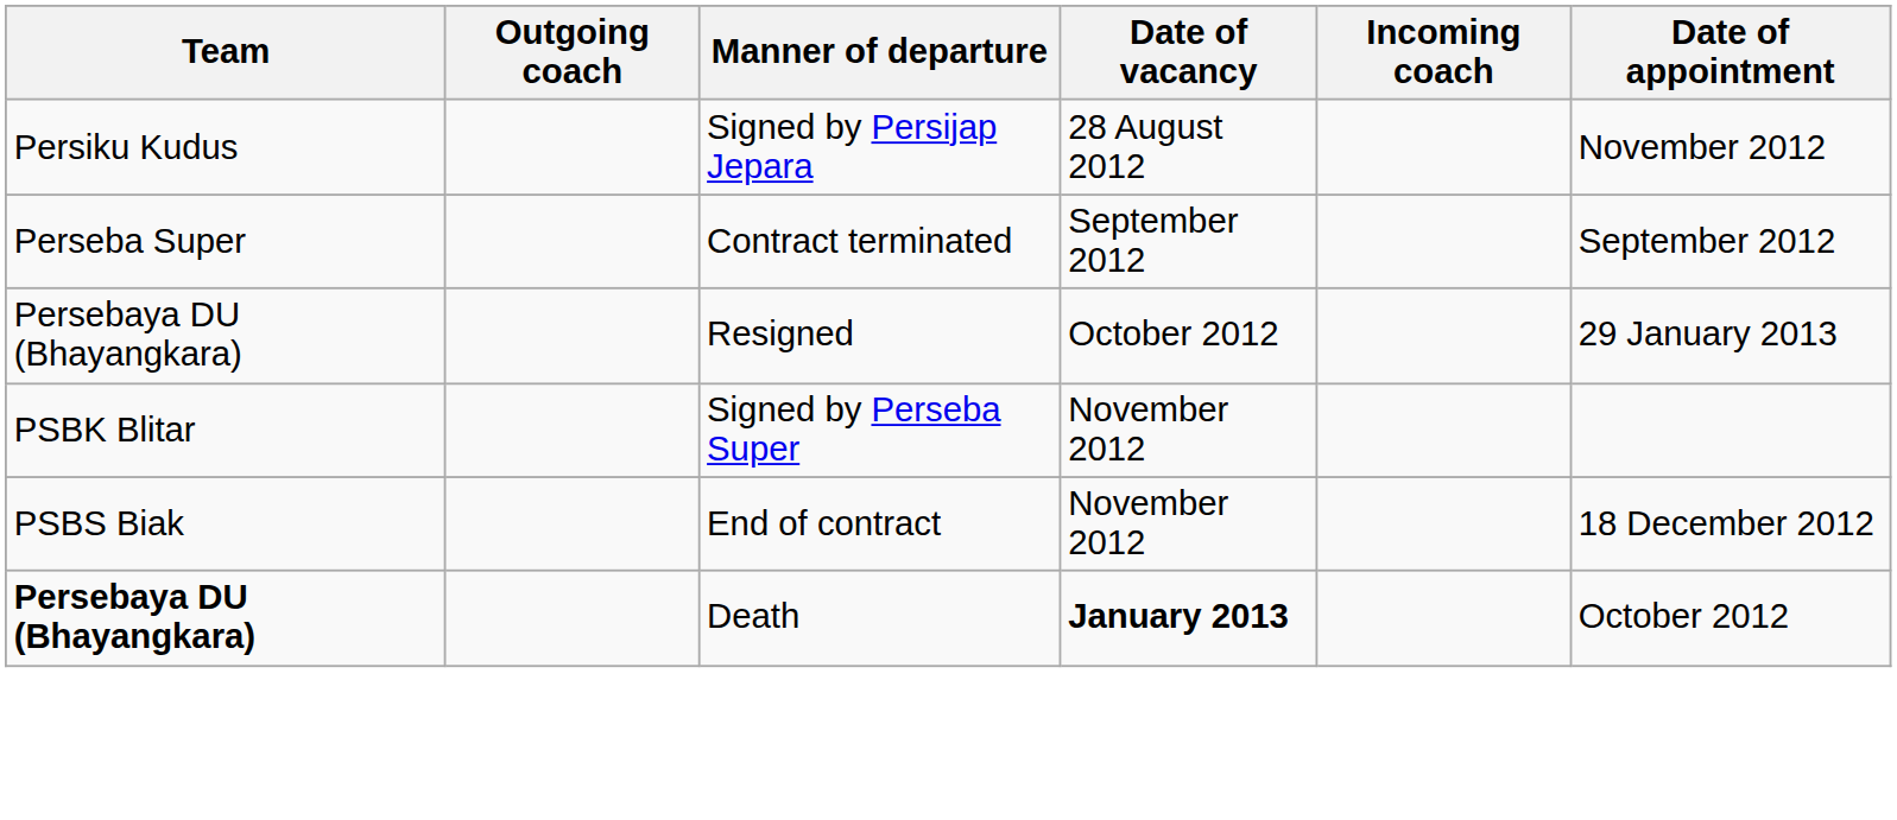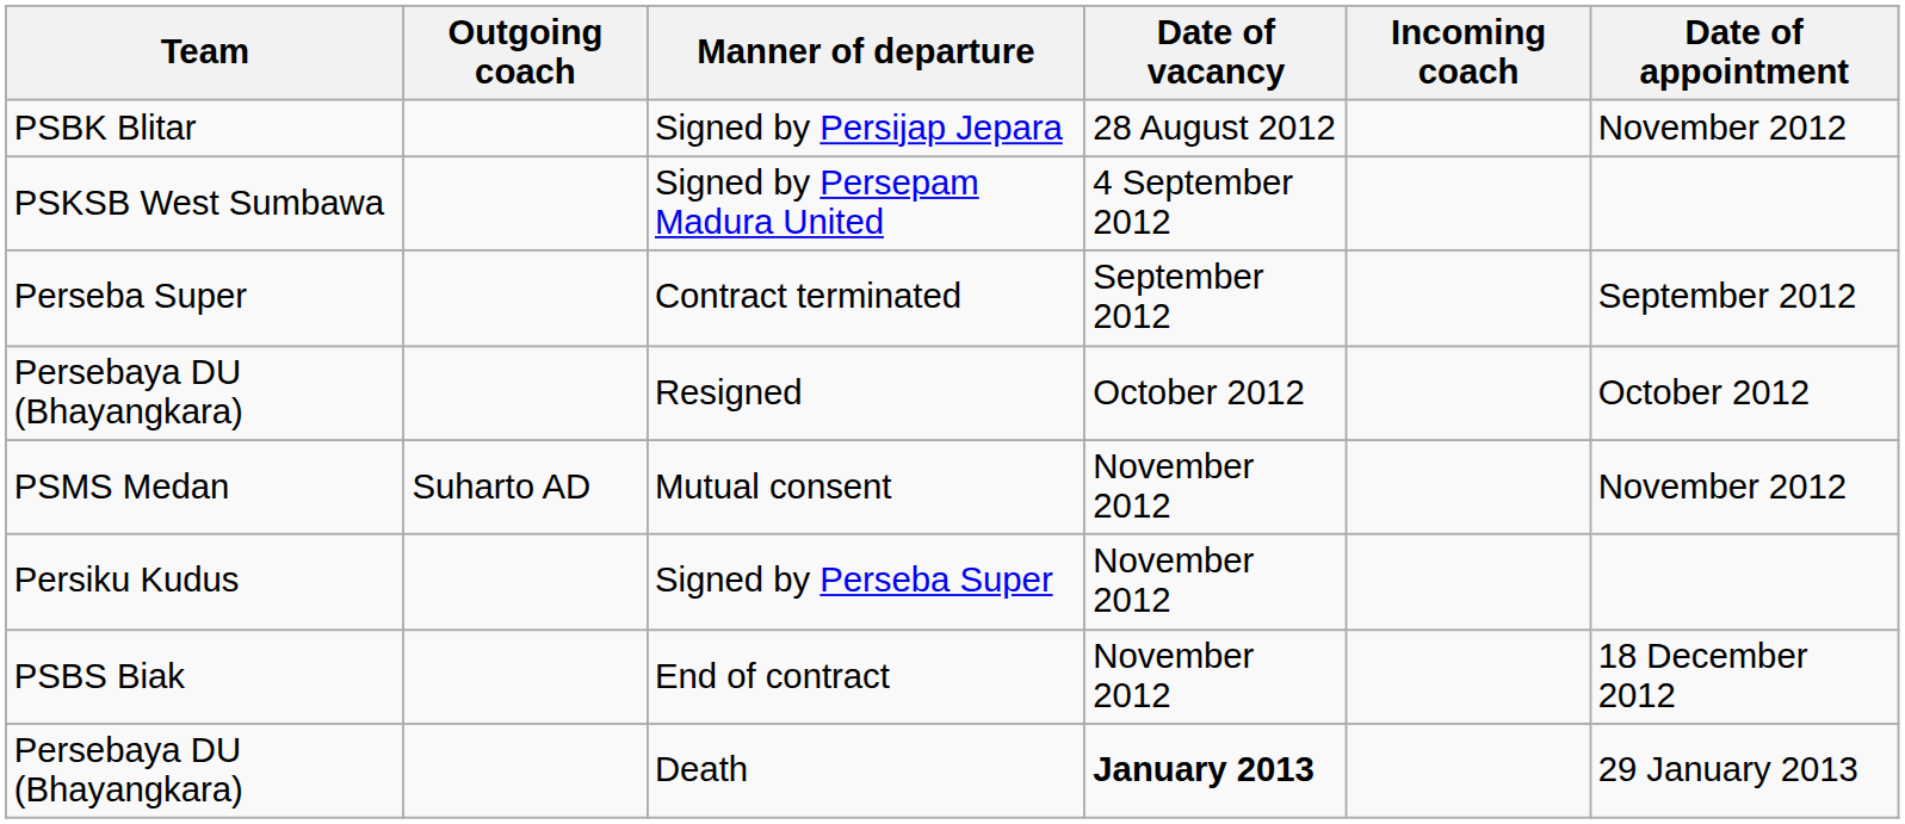Signed by Persijap Jepara | Team: Persiku Kudus -> PSBK Blitar
+ row: PSKSB West Sumbawa | Signed by Persepam Madura United | 4 September 2012
Resigned | Date of appointment: 29 January 2013 -> October 2012
+ row: PSMS Medan | Suharto AD | Mutual consent | November 2012 | November 2012
Signed by Perseba Super | Team: PSBK Blitar -> Persiku Kudus
Death | Team: bold -> normal
Death | Date of appointment: October 2012 -> 29 January 2013
